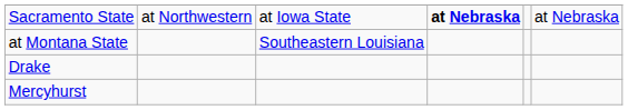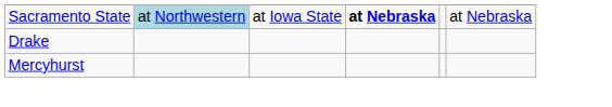Sacramento State | column 2: no background -> lightblue background
- row: at Montana State | Southeastern Louisiana
